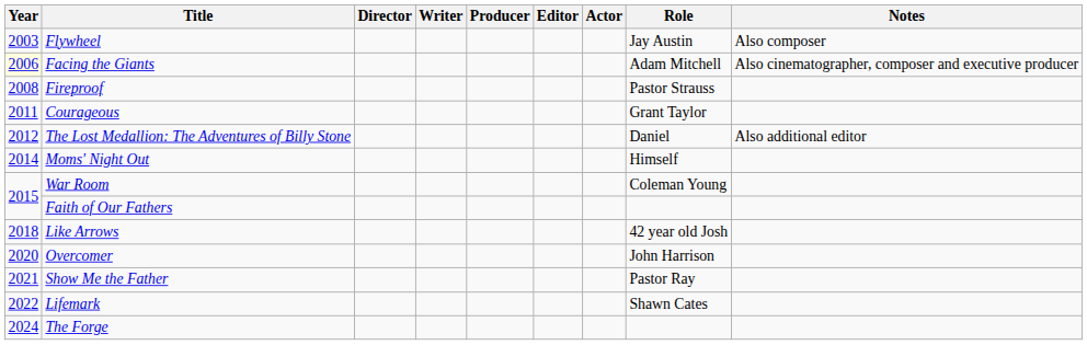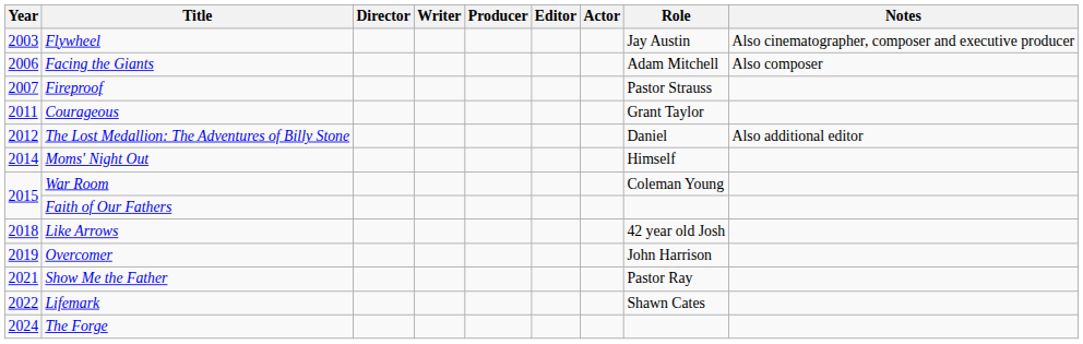Flywheel | Notes: Also composer -> Also cinematographer, composer and executive producer
Facing the Giants | Year: lightyellow background -> no background
Facing the Giants | Notes: Also cinematographer, composer and executive producer -> Also composer
Fireproof | Year: 2008 -> 2007
Overcomer | Year: 2020 -> 2019
